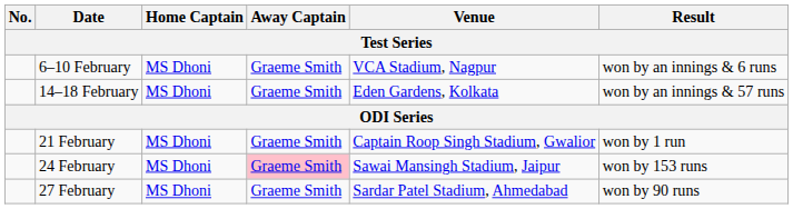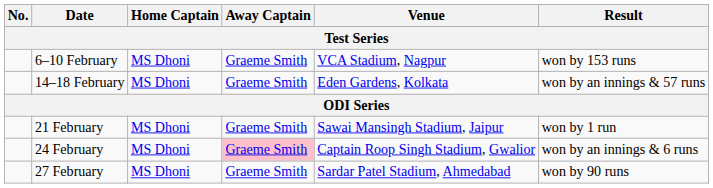6–10 February | Result: won by an innings & 6 runs -> won by 153 runs
21 February | Venue: Captain Roop Singh Stadium, Gwalior -> Sawai Mansingh Stadium, Jaipur
24 February | Venue: Sawai Mansingh Stadium, Jaipur -> Captain Roop Singh Stadium, Gwalior
24 February | Result: won by 153 runs -> won by an innings & 6 runs
